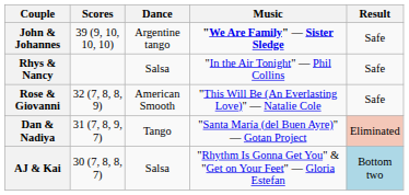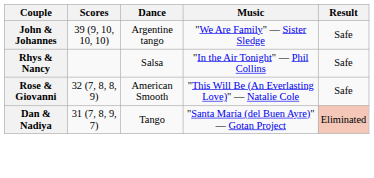John & Johannes | Music: bold -> normal
- row: AJ & Kai | 30 (7, 8, 8, 7) | Salsa | "Rhythm Is Gonna Get You" & "Get on Your Feet" — Gloria Estefan | Bottom two
